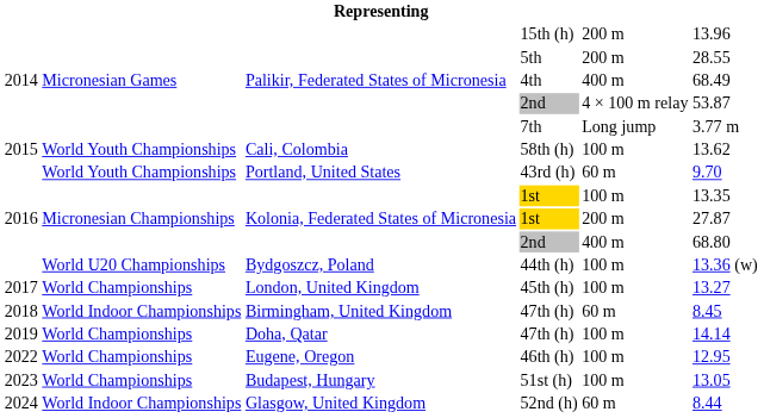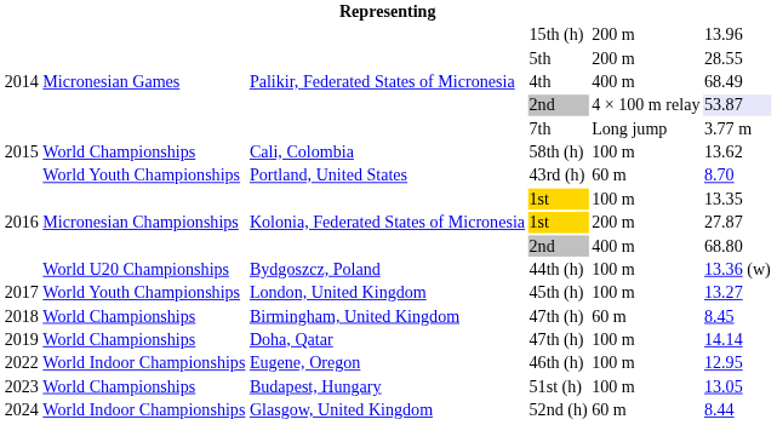Palikir, Federated States of Micronesia / 2nd | column 6: no background -> lavender background
58th (h) | column 2: World Youth Championships -> World Championships
43rd (h) | column 6: 9.70 -> 8.70
45th (h) | column 2: World Championships -> World Youth Championships
Birmingham, United Kingdom / 47th (h) | column 2: World Indoor Championships -> World Championships
46th (h) | column 2: World Championships -> World Indoor Championships
